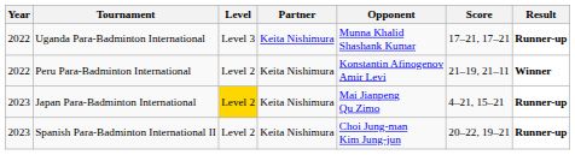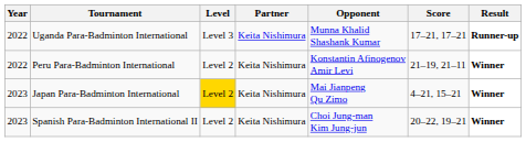Japan Para-Badminton International | Result: Runner-up -> Winner
Spanish Para-Badminton International II | Result: Runner-up -> Winner
